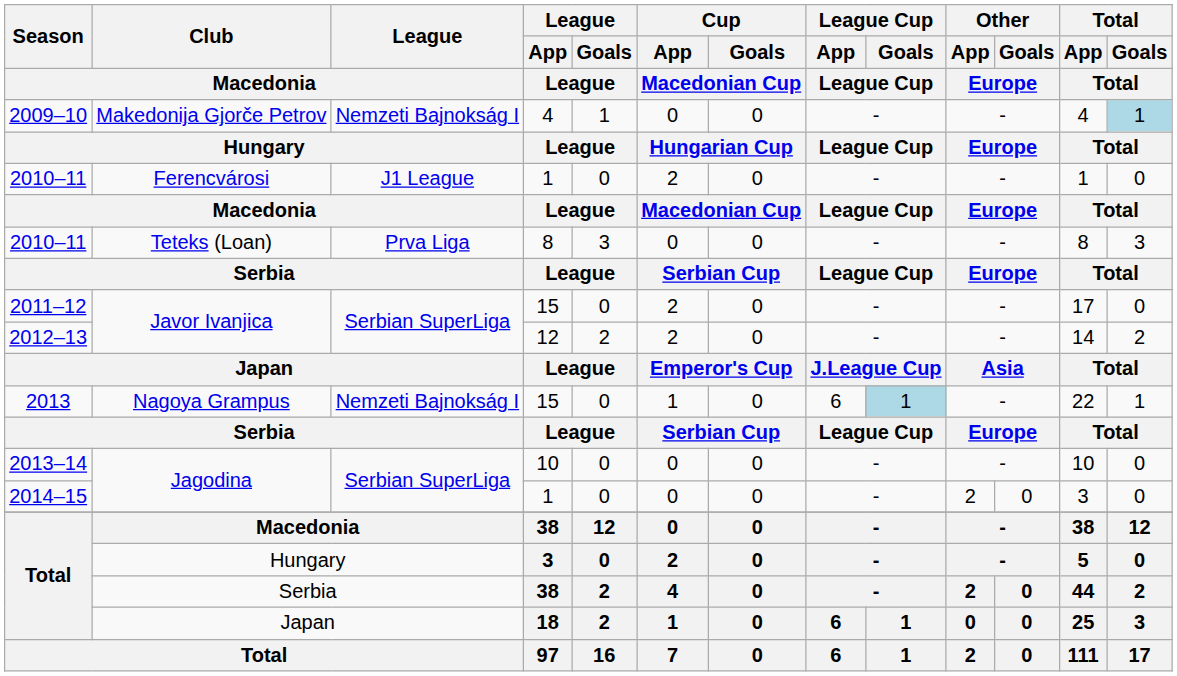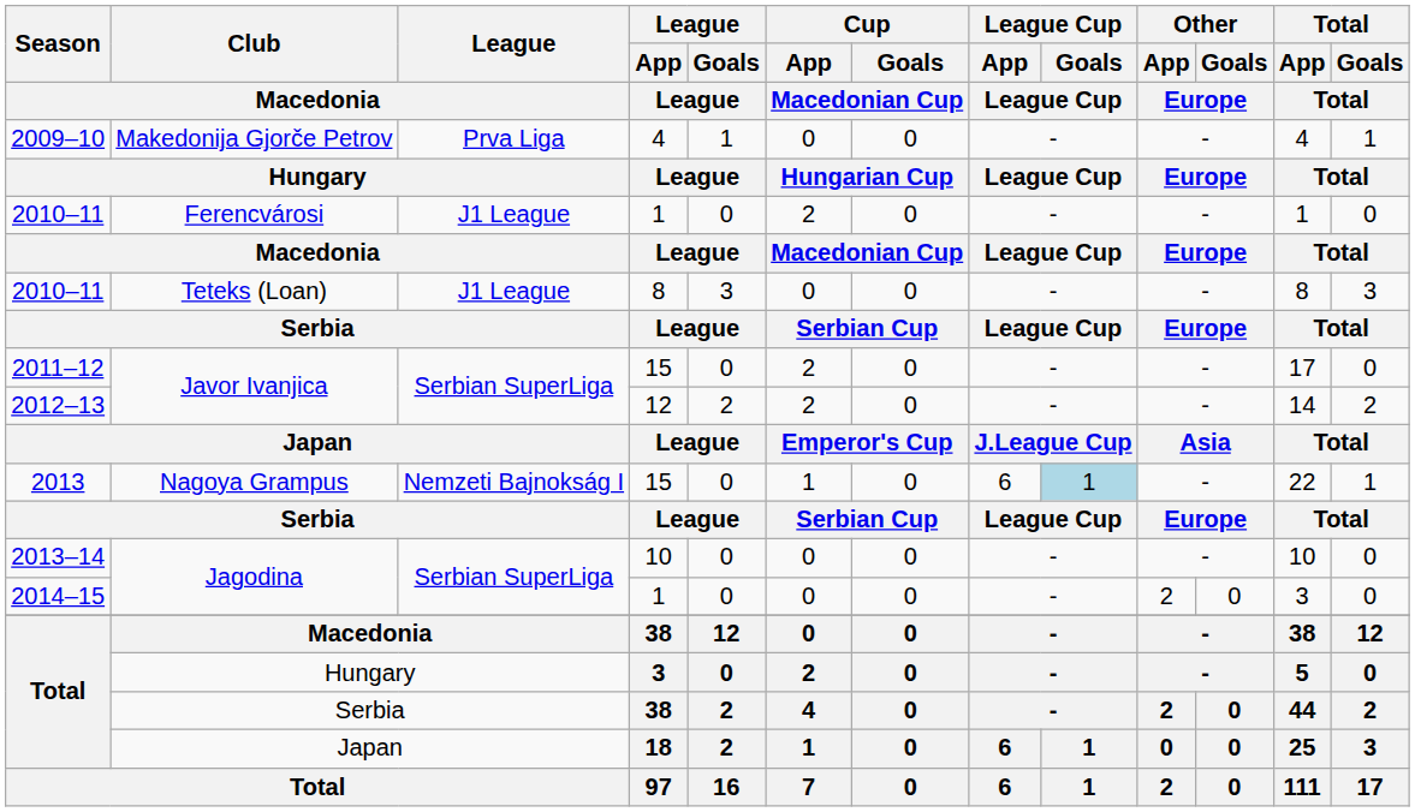Makedonija Gjorče Petrov | League / Macedonia: Nemzeti Bajnokság I -> Prva Liga
Makedonija Gjorče Petrov | Total / Goals / Total: lightblue background -> no background
Teteks (Loan) | League / Macedonia: Prva Liga -> J1 League
